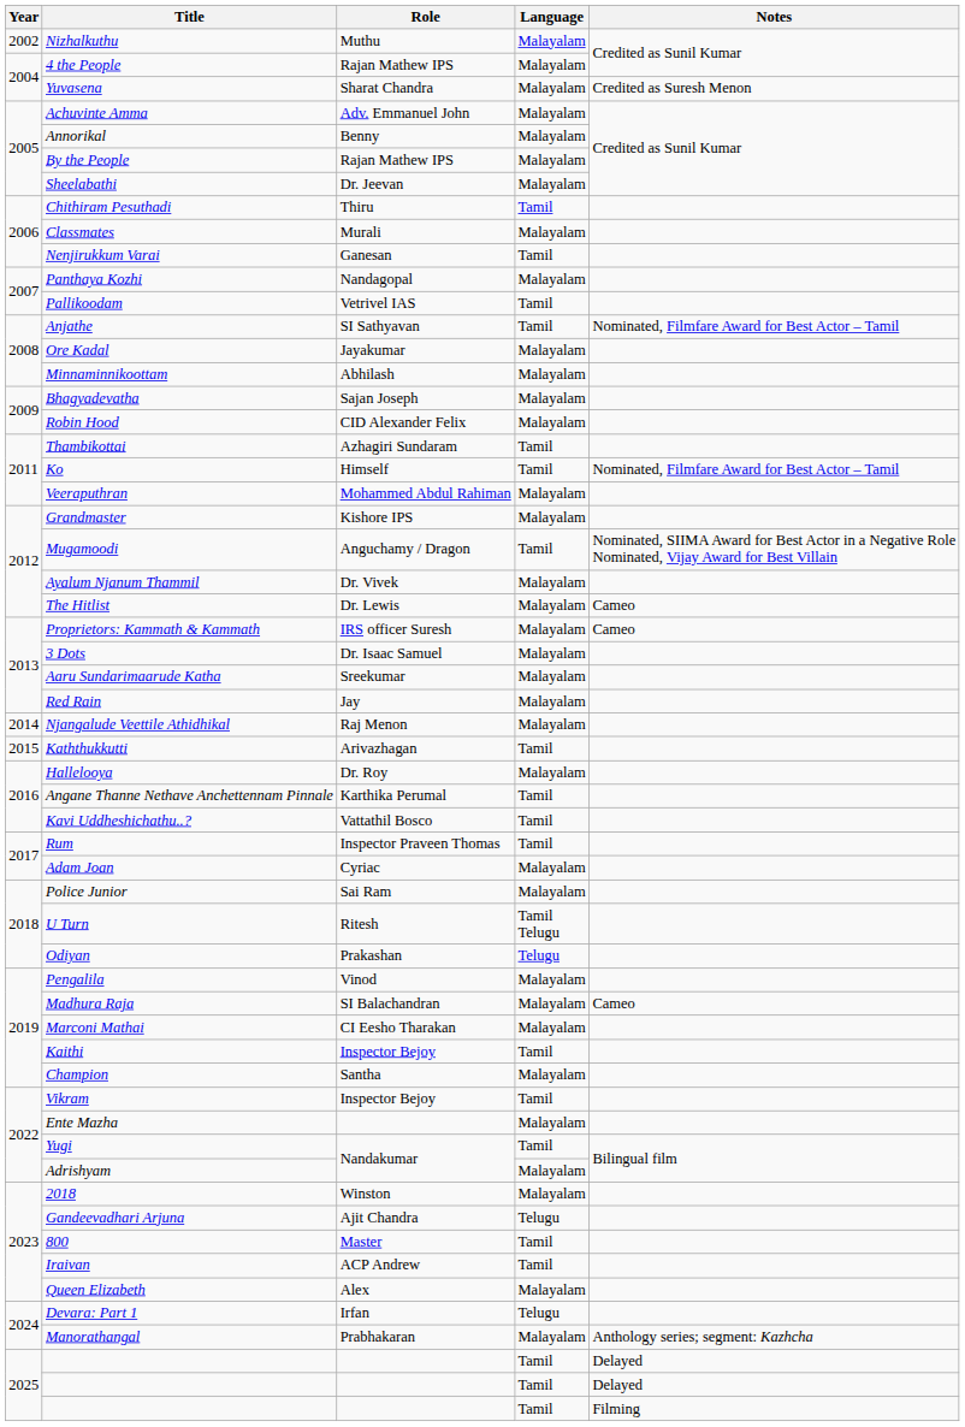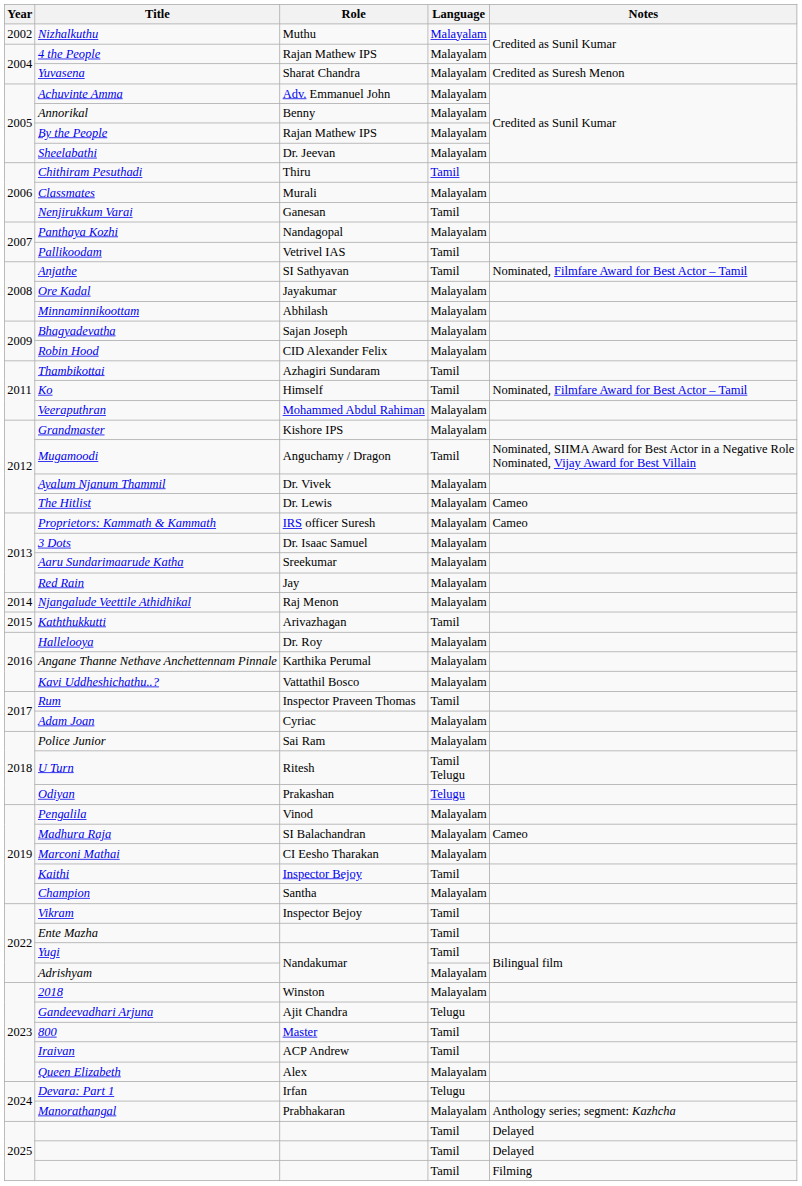Angane Thanne Nethave Anchettennam Pinnale | Language: Tamil -> Malayalam
Kavi Uddheshichathu..? | Language: Tamil -> Malayalam
Ente Mazha | Language: Malayalam -> Tamil
